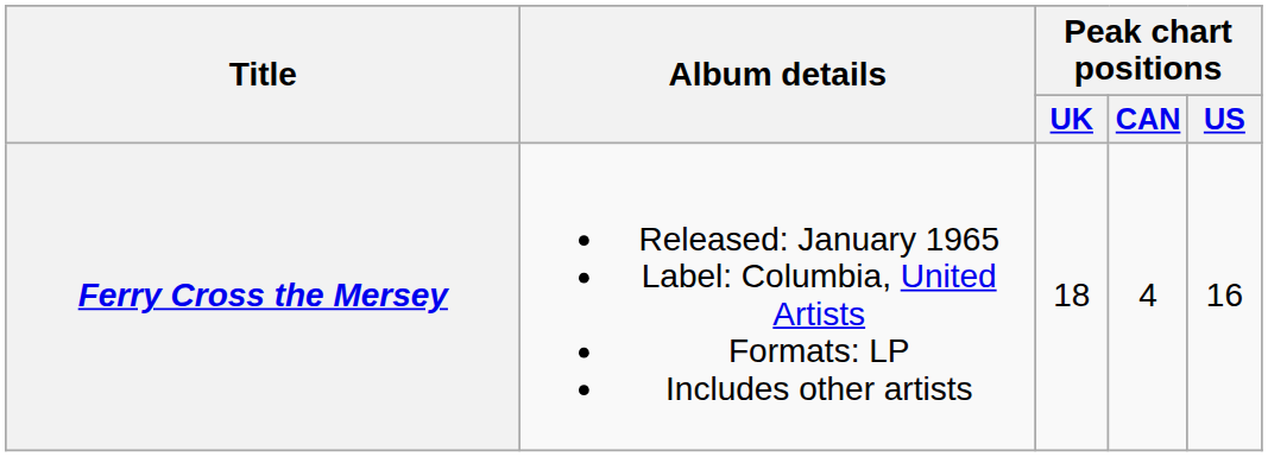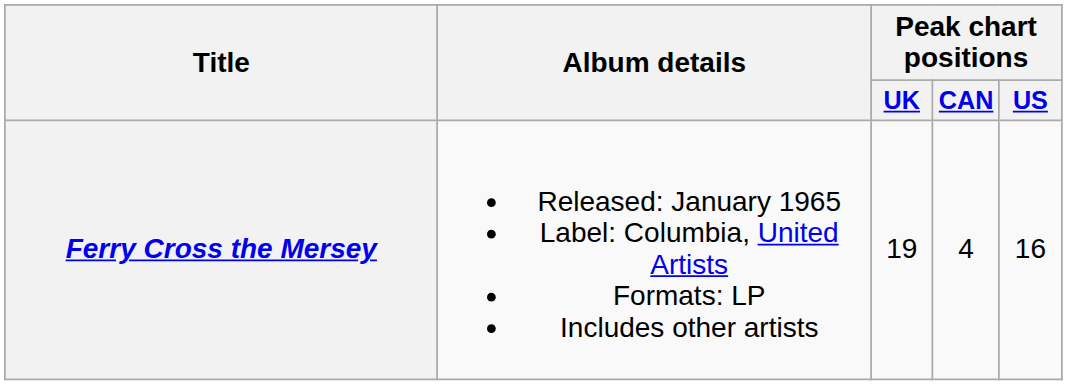Ferry Cross the Mersey | Peak chart positions / UK: 18 -> 19
